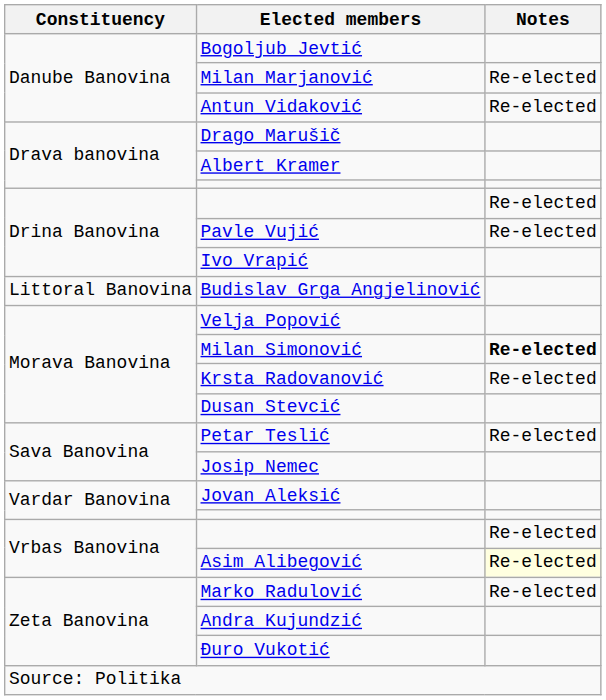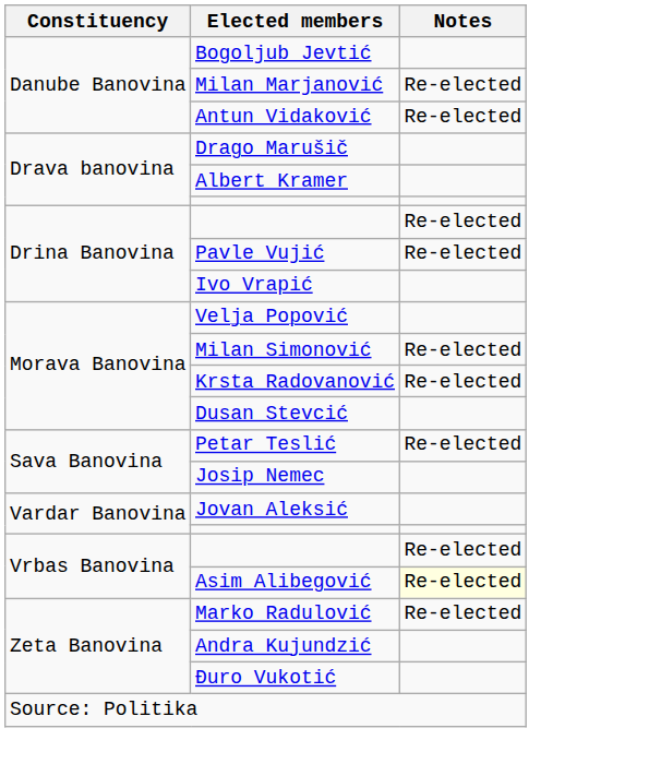- row: Littoral Banovina | Budislav Grga Angjelinović
Milan Simonović | Notes: bold -> normal
